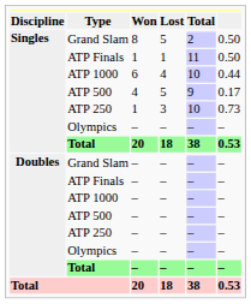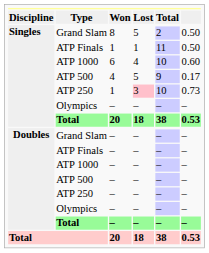Singles / ATP 1000 | column 6: 0.44 -> 0.60
Singles / ATP 250 | Lost: no background -> pink background
